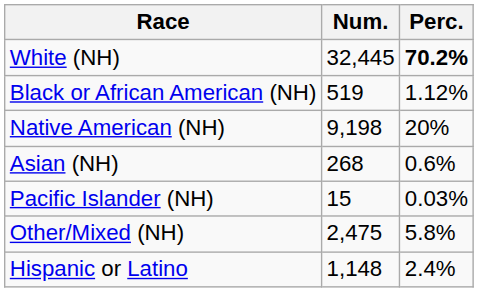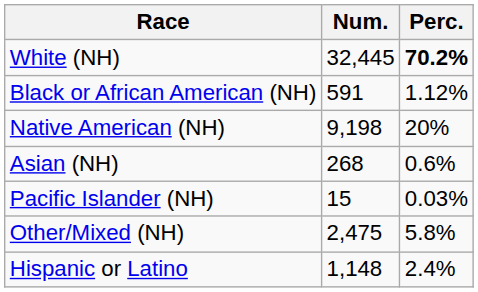Black or African American (NH) | Num.: 519 -> 591
